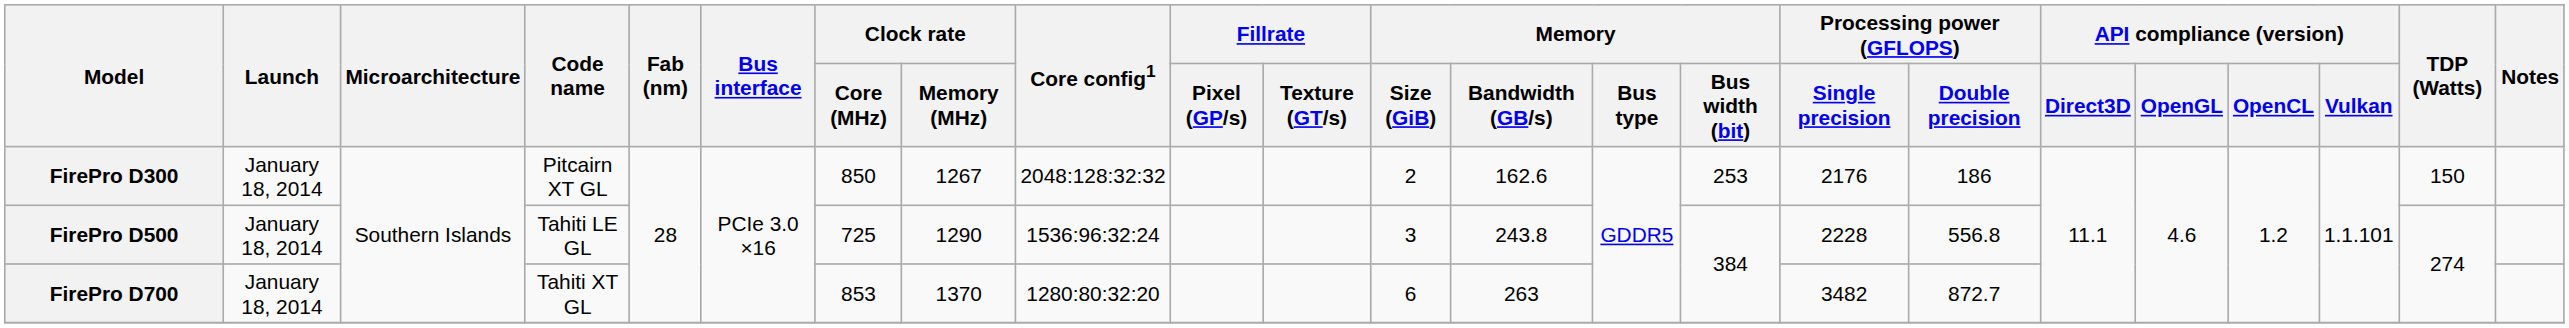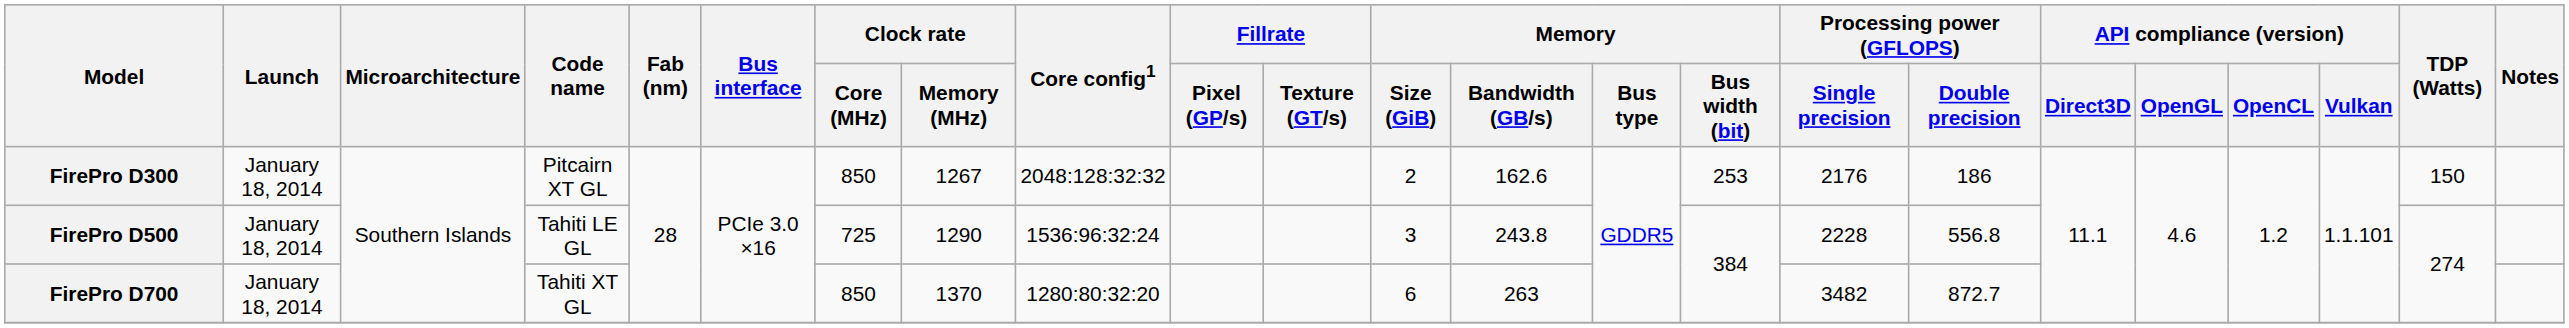FirePro D700 | Clock rate / Core (MHz): 853 -> 850
